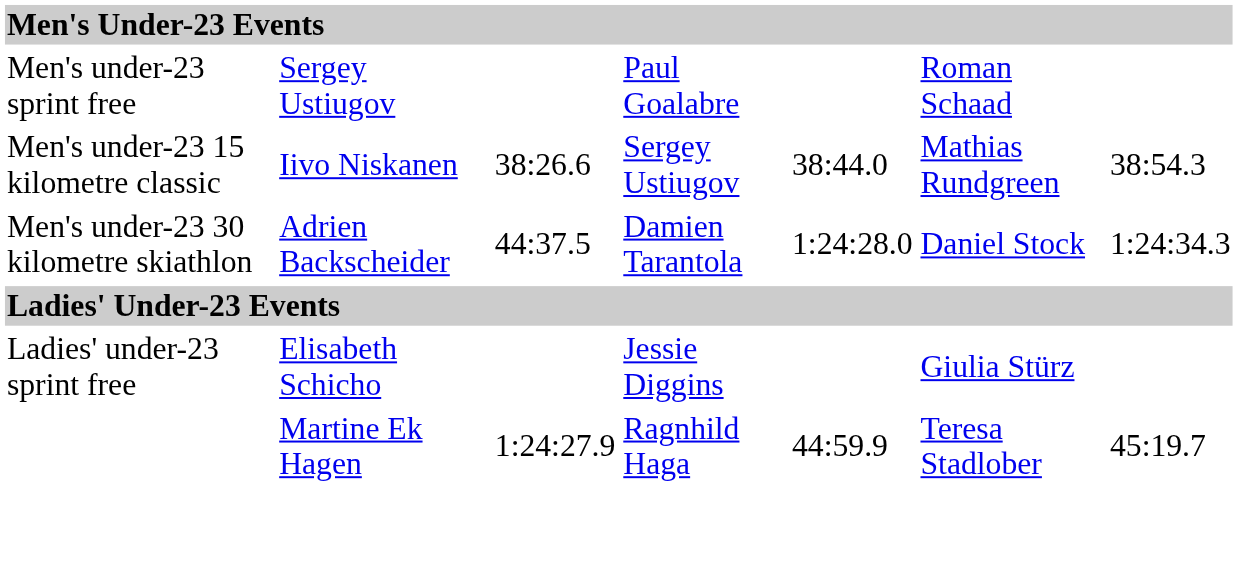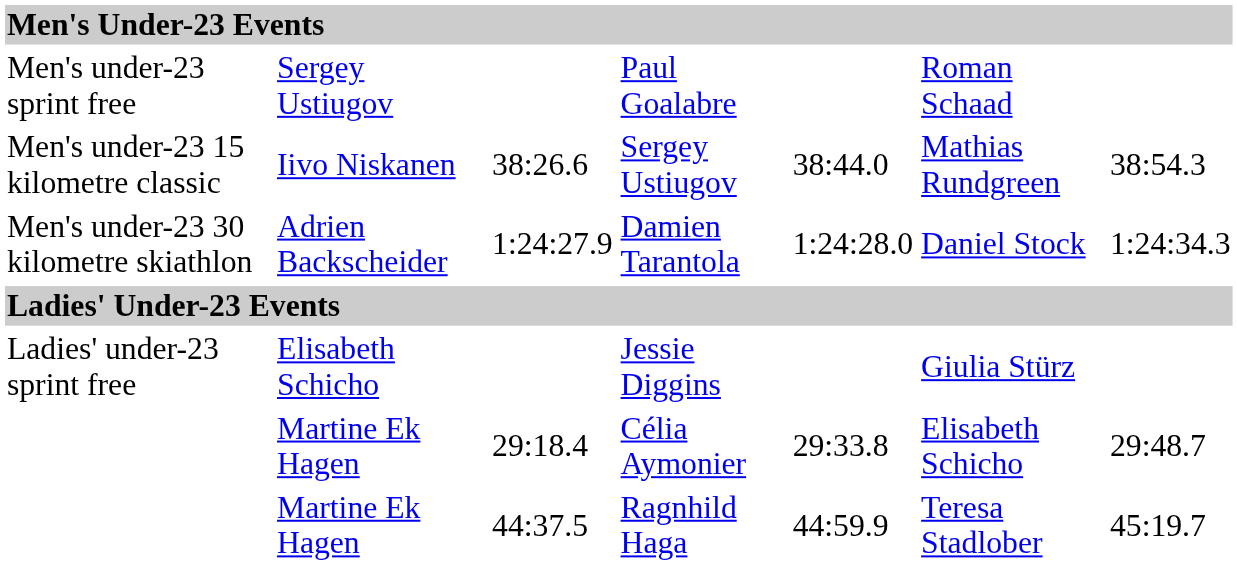Damien Tarantola | column 3: 44:37.5 -> 1:24:27.9
+ row: Martine Ek Hagen | 29:18.4 | Célia Aymonier | 29:33.8 | Elisabeth Schicho | 29:48.7
Ragnhild Haga | column 3: 1:24:27.9 -> 44:37.5
